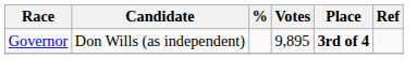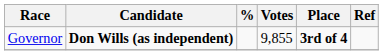Governor | Candidate: normal -> bold
Governor | Votes: 9,895 -> 9,855
